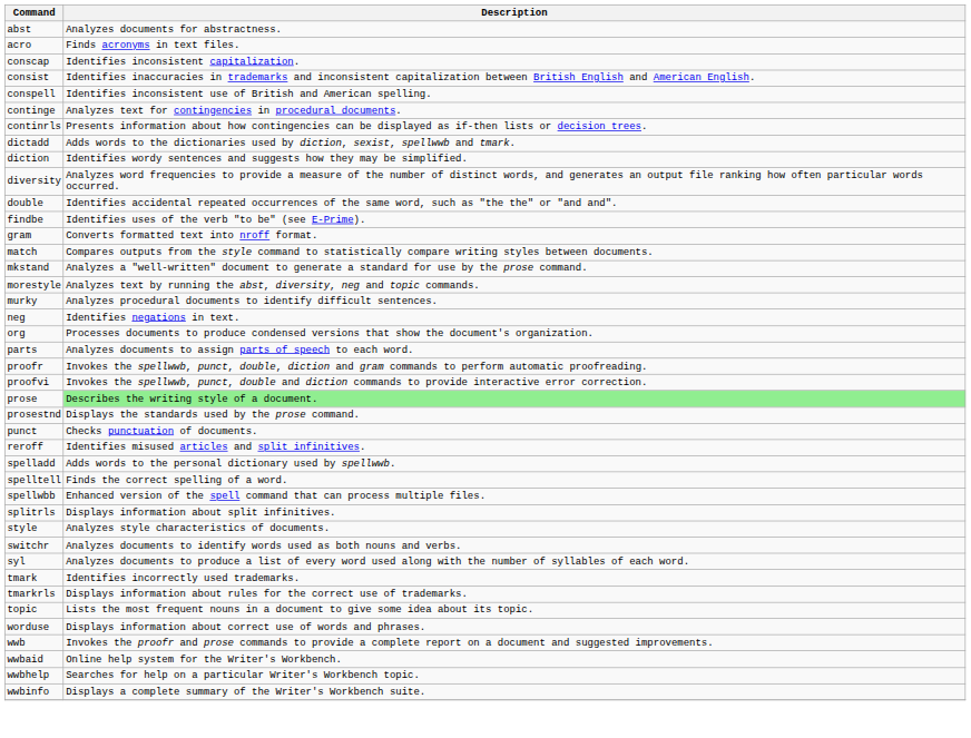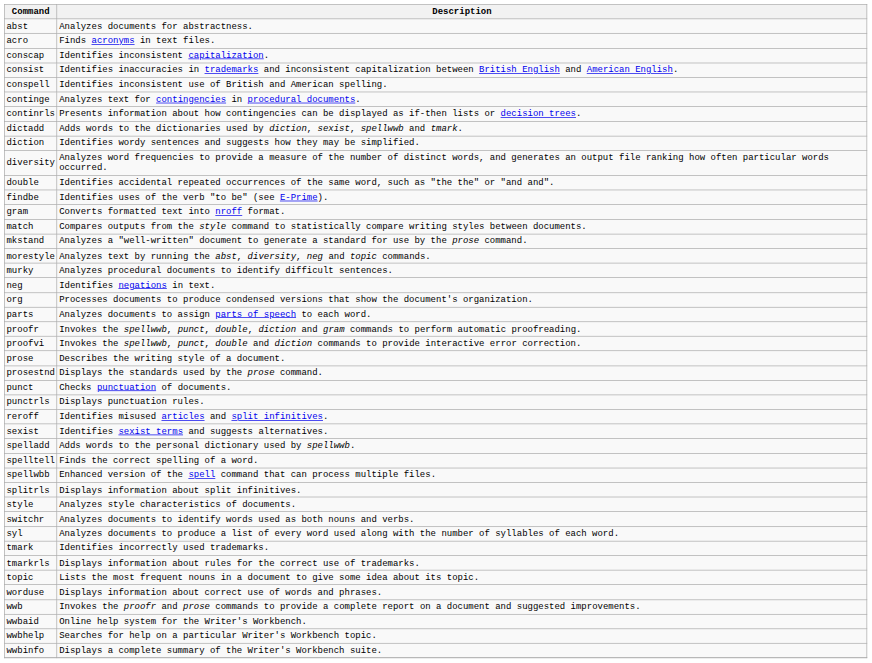prose | Description: lightgreen background -> no background
+ row: punctrls | Displays punctuation rules.
+ row: sexist | Identifies sexist terms and suggests alternatives.
